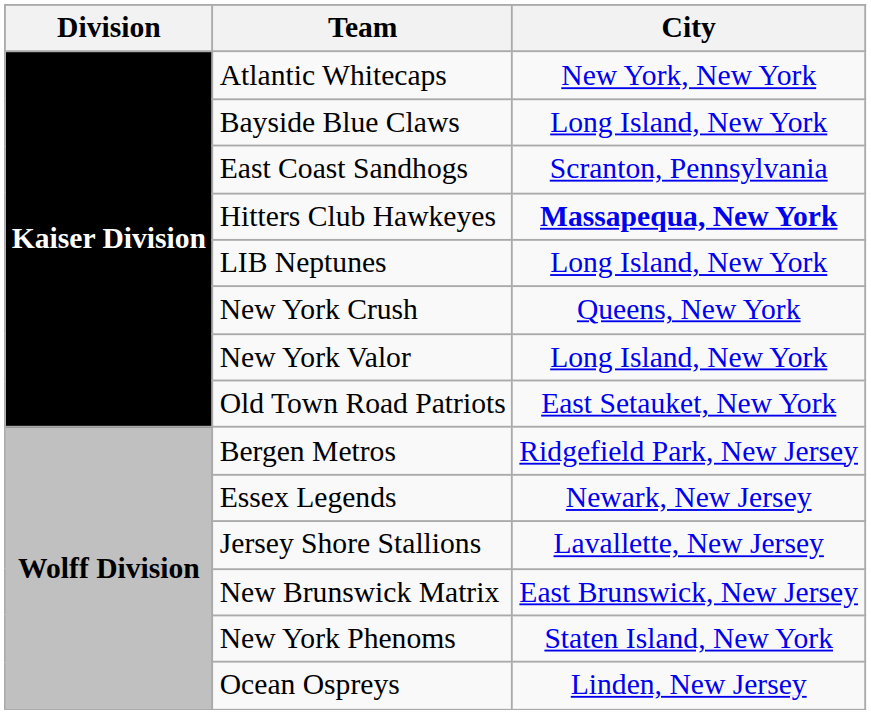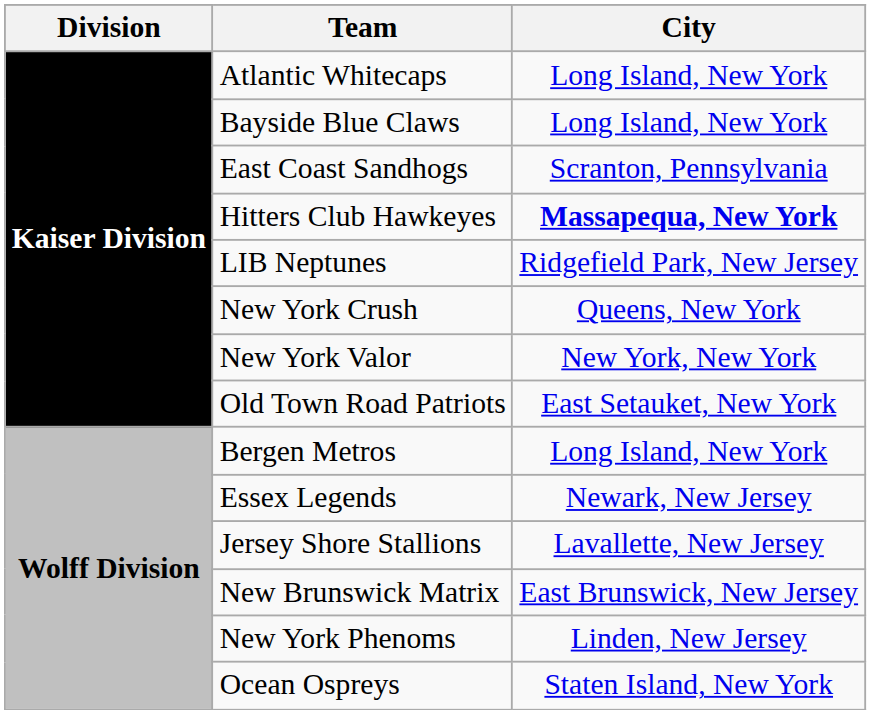Atlantic Whitecaps | City: New York, New York -> Long Island, New York
LIB Neptunes | City: Long Island, New York -> Ridgefield Park, New Jersey
New York Valor | City: Long Island, New York -> New York, New York
Bergen Metros | City: Ridgefield Park, New Jersey -> Long Island, New York
New York Phenoms | City: Staten Island, New York -> Linden, New Jersey
Ocean Ospreys | City: Linden, New Jersey -> Staten Island, New York
